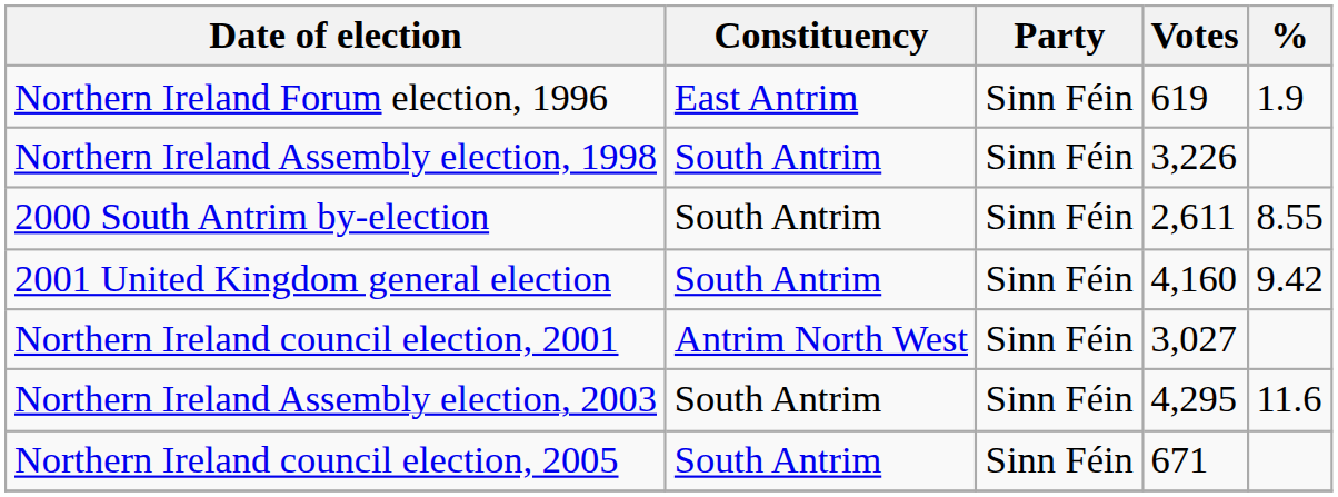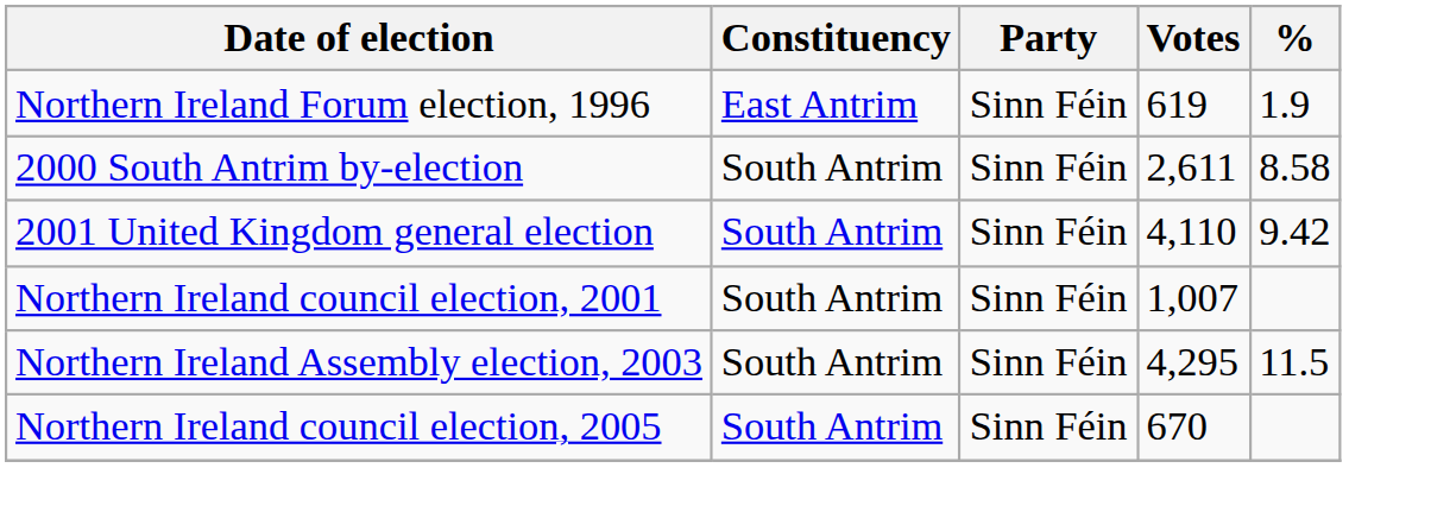- row: Northern Ireland Assembly election, 1998 | South Antrim | Sinn Féin | 3,226
2000 South Antrim by-election | %: 8.55 -> 8.58
2001 United Kingdom general election | Votes: 4,160 -> 4,110
Northern Ireland council election, 2001 | Constituency: Antrim North West -> South Antrim
Northern Ireland council election, 2001 | Votes: 3,027 -> 1,007
Northern Ireland Assembly election, 2003 | %: 11.6 -> 11.5
Northern Ireland council election, 2005 | Votes: 671 -> 670
